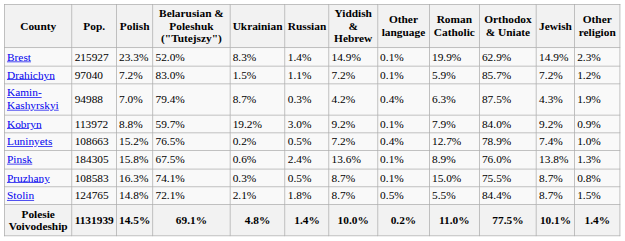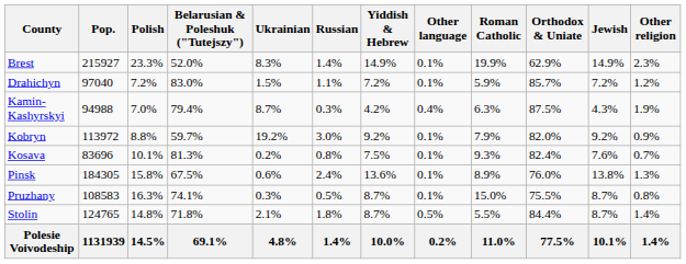Kobryn | Orthodox & Uniate: 84.0% -> 82.0%
+ row: Kosava | 83696 | 10.1% | 81.3% | 0.2% | 0.8% | 7.5% | 0.1% | 9.3% | 82.4% | 7.6% | 0.7%
- row: Luninyets | 108663 | 15.2% | 76.5% | 0.2% | 0.5% | 7.2% | 0.4% | 12.7% | 78.9% | 7.4% | 1.0%
Stolin | Belarusian & Poleshuk ("Tutejszy"): 72.1% -> 71.8%
Stolin | Other religion: 1.5% -> 1.4%
